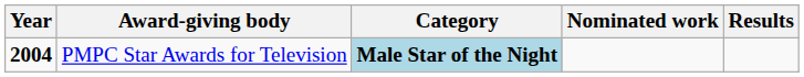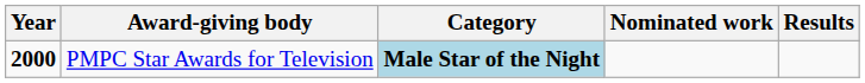PMPC Star Awards for Television | Year: 2004 -> 2000
